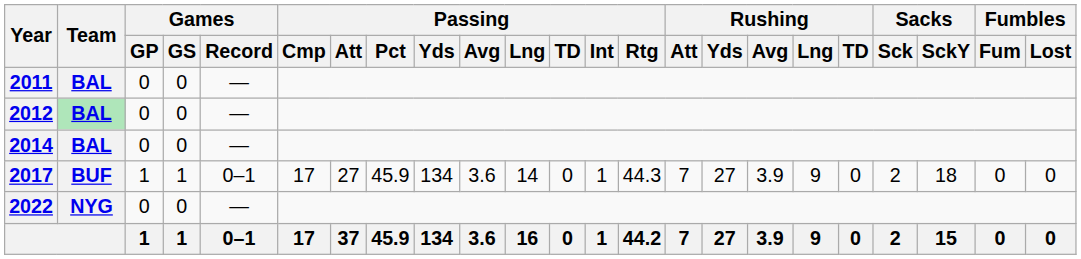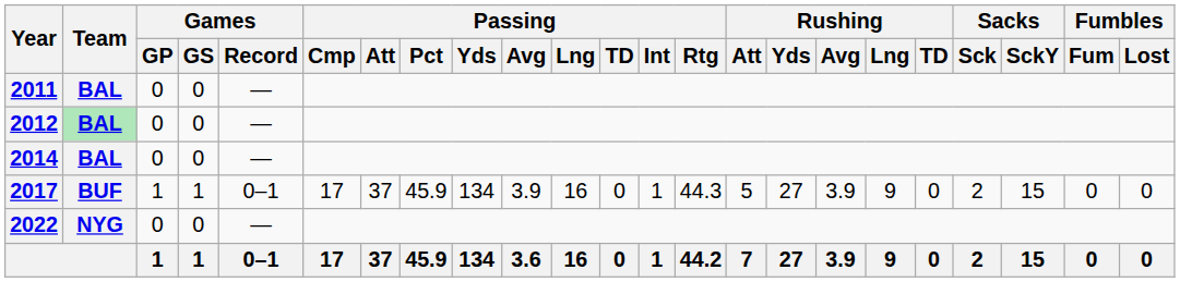2017 | Passing / Att: 27 -> 37
2017 | Passing / Avg: 3.6 -> 3.9
2017 | Passing / Lng: 14 -> 16
2017 | Rushing / Att: 7 -> 5
2017 | Sacks / SckY: 18 -> 15
